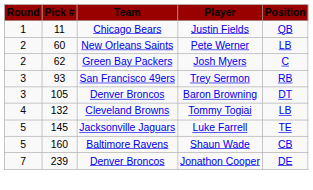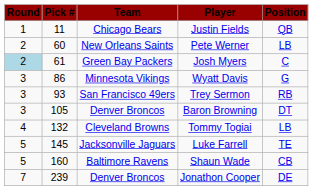Josh Myers | Round: no background -> lightblue background
Josh Myers | Pick #: 62 -> 61
+ row: 3 | 86 | Minnesota Vikings | Wyatt Davis | G
